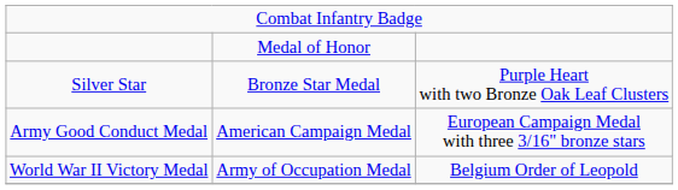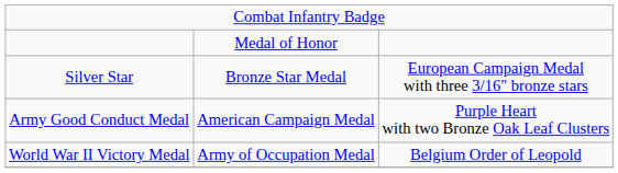Silver Star | column 3: Purple Heart with two Bronze Oak Leaf Clusters -> European Campaign Medal with three 3/16" bronze stars
Army Good Conduct Medal | column 3: European Campaign Medal with three 3/16" bronze stars -> Purple Heart with two Bronze Oak Leaf Clusters
